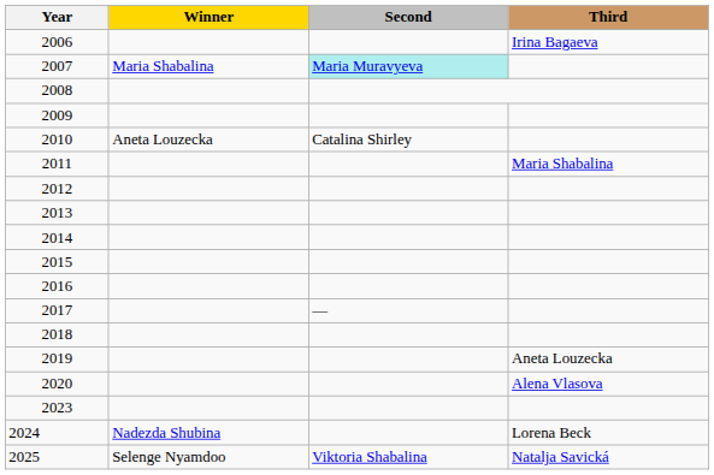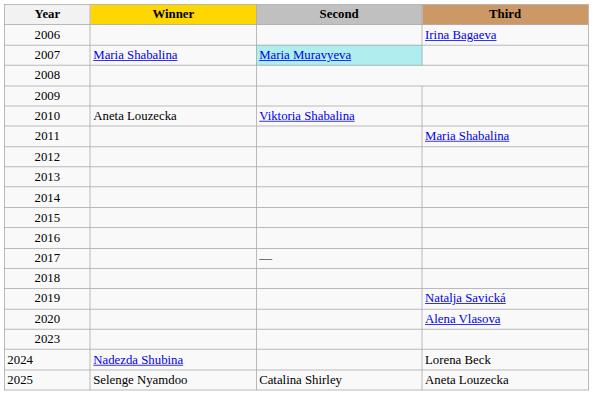2010 | Second: Catalina Shirley -> Viktoria Shabalina
2019 | Third: Aneta Louzecka -> Natalja Savická
2025 | Second: Viktoria Shabalina -> Catalina Shirley
2025 | Third: Natalja Savická -> Aneta Louzecka
